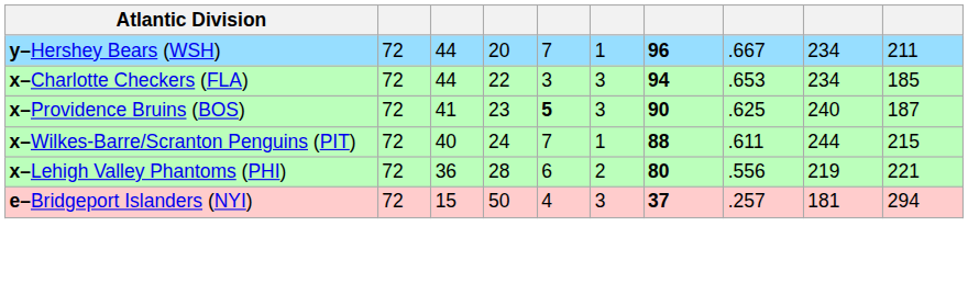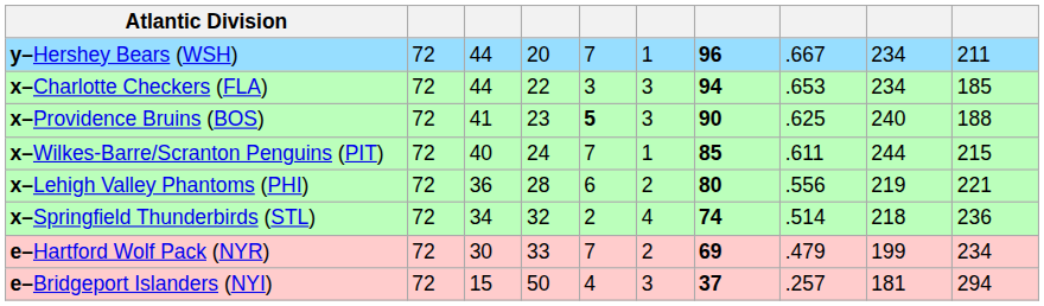x–Providence Bruins (BOS) | column 10: 187 -> 188
x–Wilkes-Barre/Scranton Penguins (PIT) | column 7: 88 -> 85
+ row: x–Springfield Thunderbirds (STL) | 72 | 34 | 32 | 2 | 4 | 74 | .514 | 218 | 236
+ row: e–Hartford Wolf Pack (NYR) | 72 | 30 | 33 | 7 | 2 | 69 | .479 | 199 | 234
